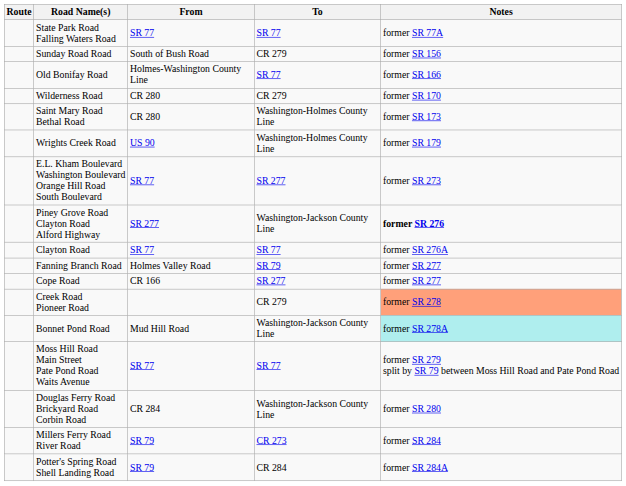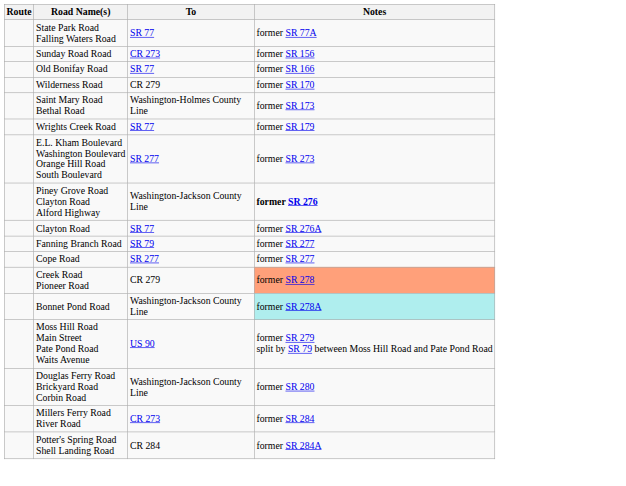- column: From | SR 77 | South of Bush Road | Holmes-Washington County Line | CR 280 | CR 280 | US 90 | SR 77 | SR 277 | SR 77 | Holmes Valley Road | CR 166 | Mud Hill Road | SR 77 | CR 284 | SR 79 | SR 79
Sunday Road Road | To: CR 279 -> CR 273
Wrights Creek Road | To: Washington-Holmes County Line -> SR 77
Moss Hill Road Main Street Pate Pond Road Waits Avenue | To: SR 77 -> US 90
